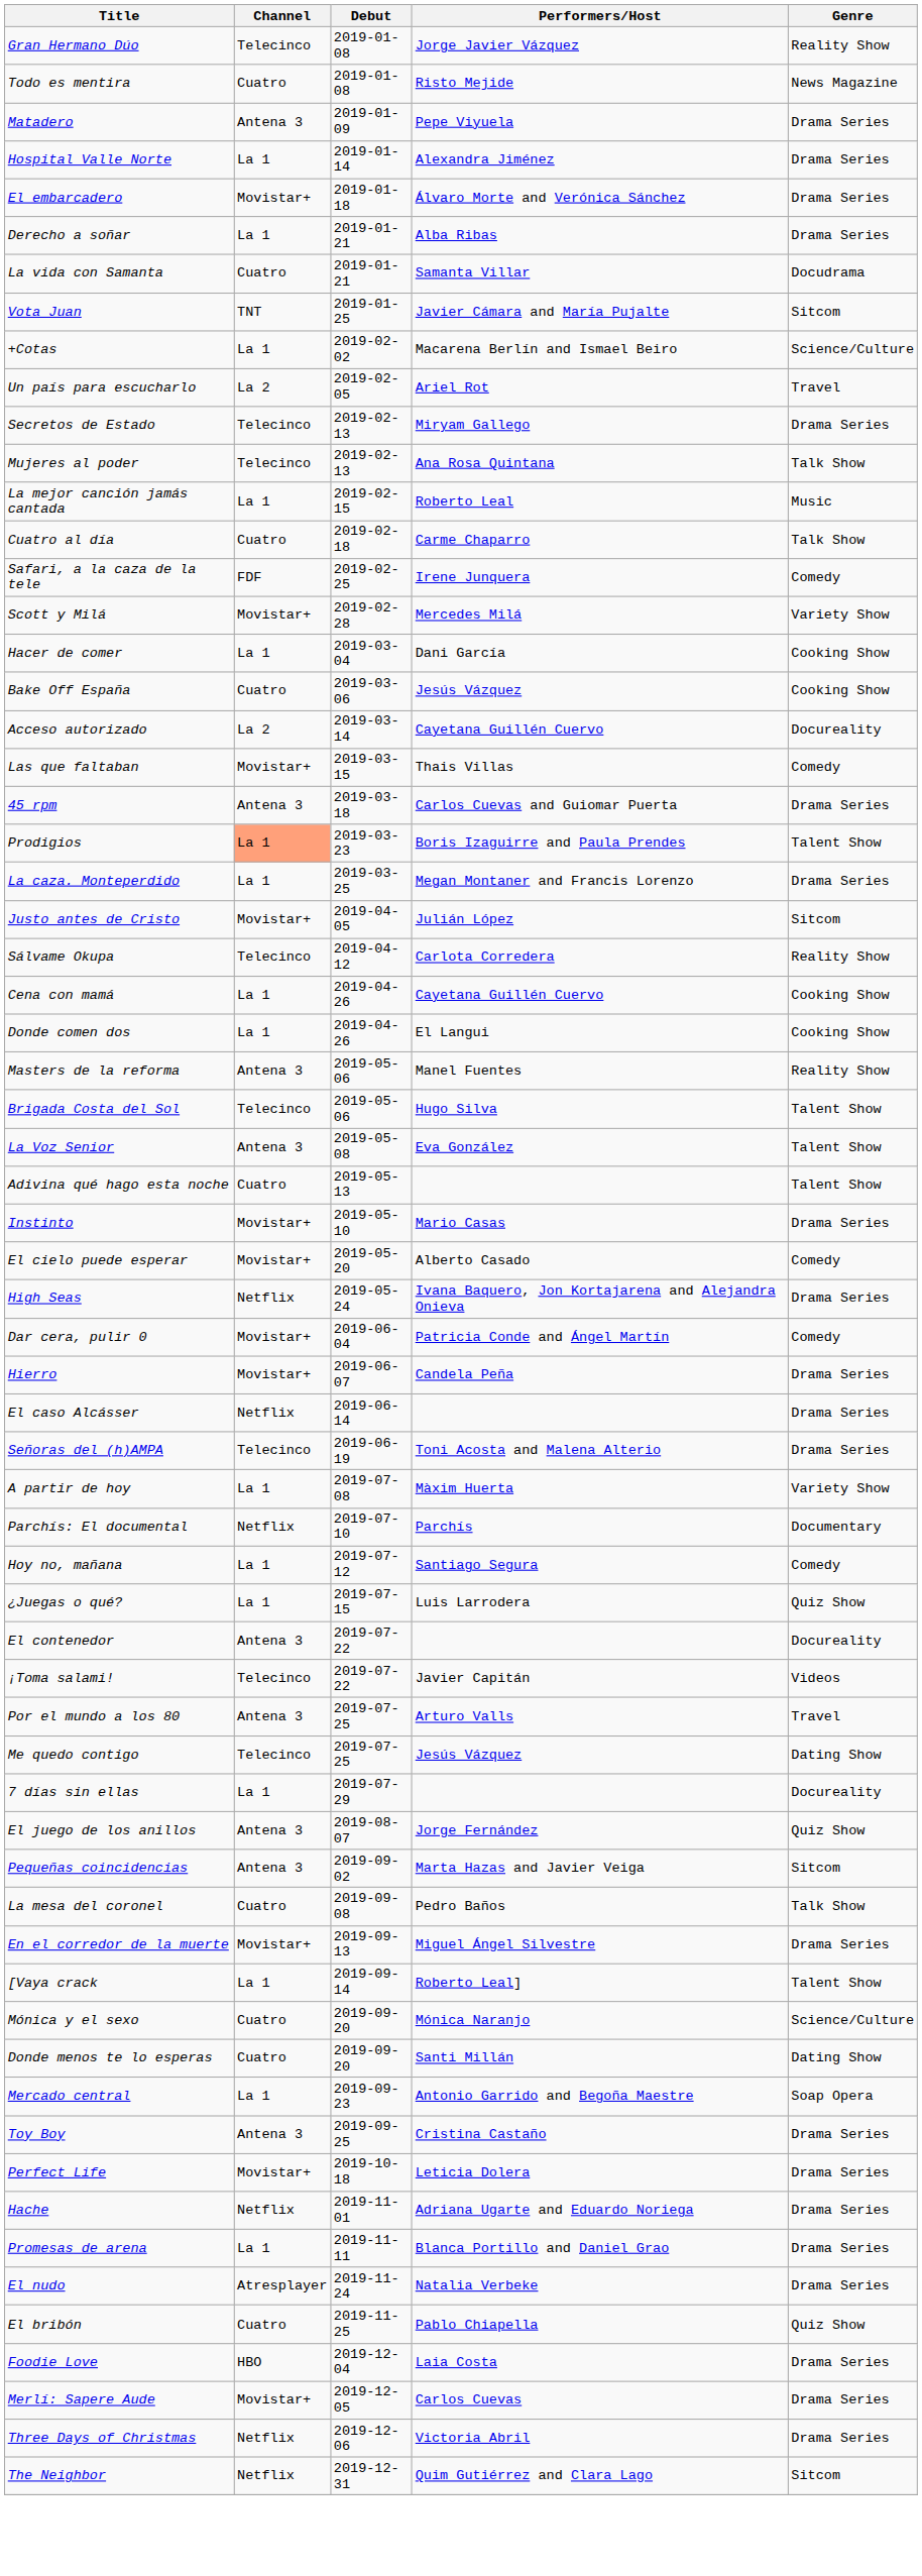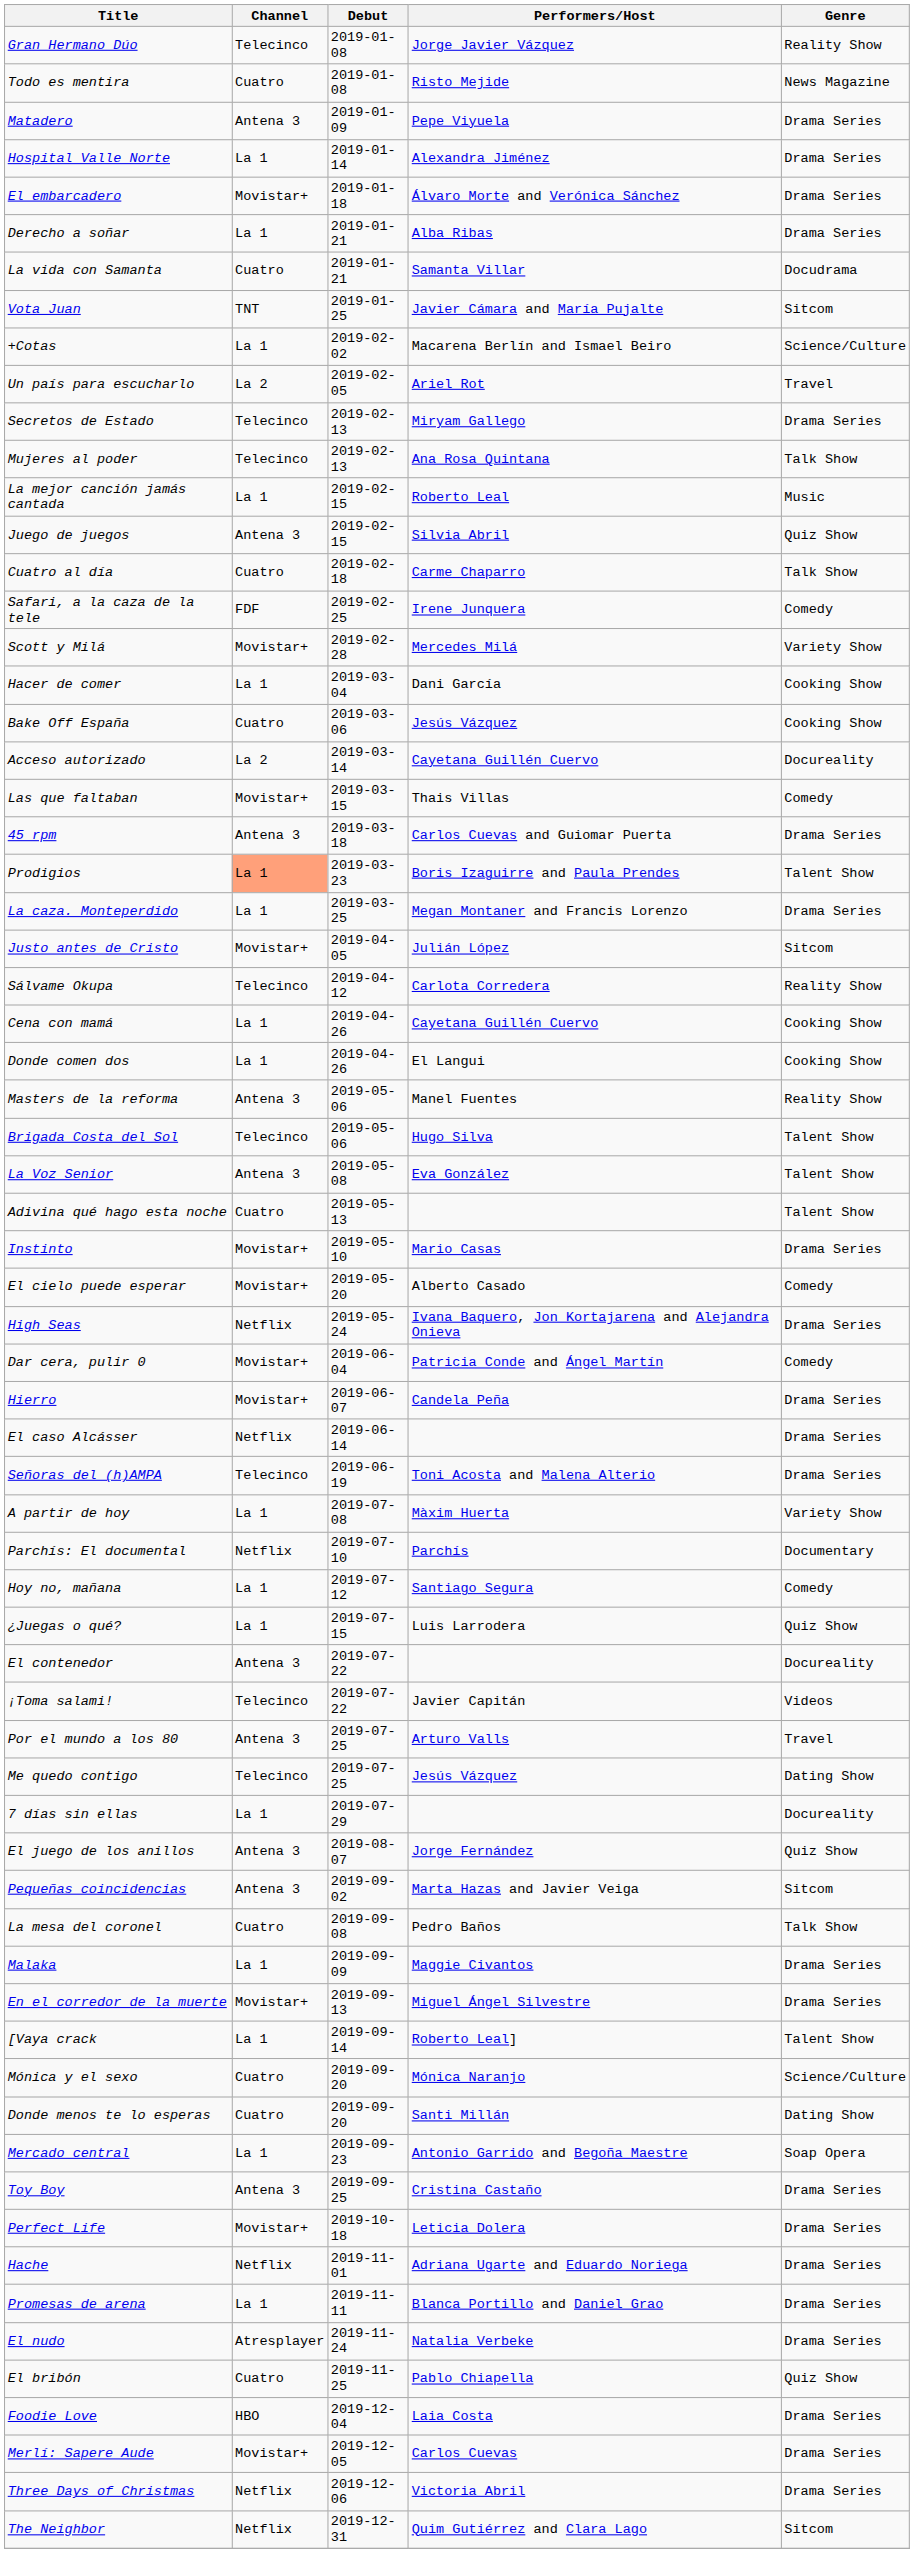+ row: Juego de juegos | Antena 3 | 2019-02-15 | Silvia Abril | Quiz Show
+ row: Malaka | La 1 | 2019-09-09 | Maggie Civantos | Drama Series
